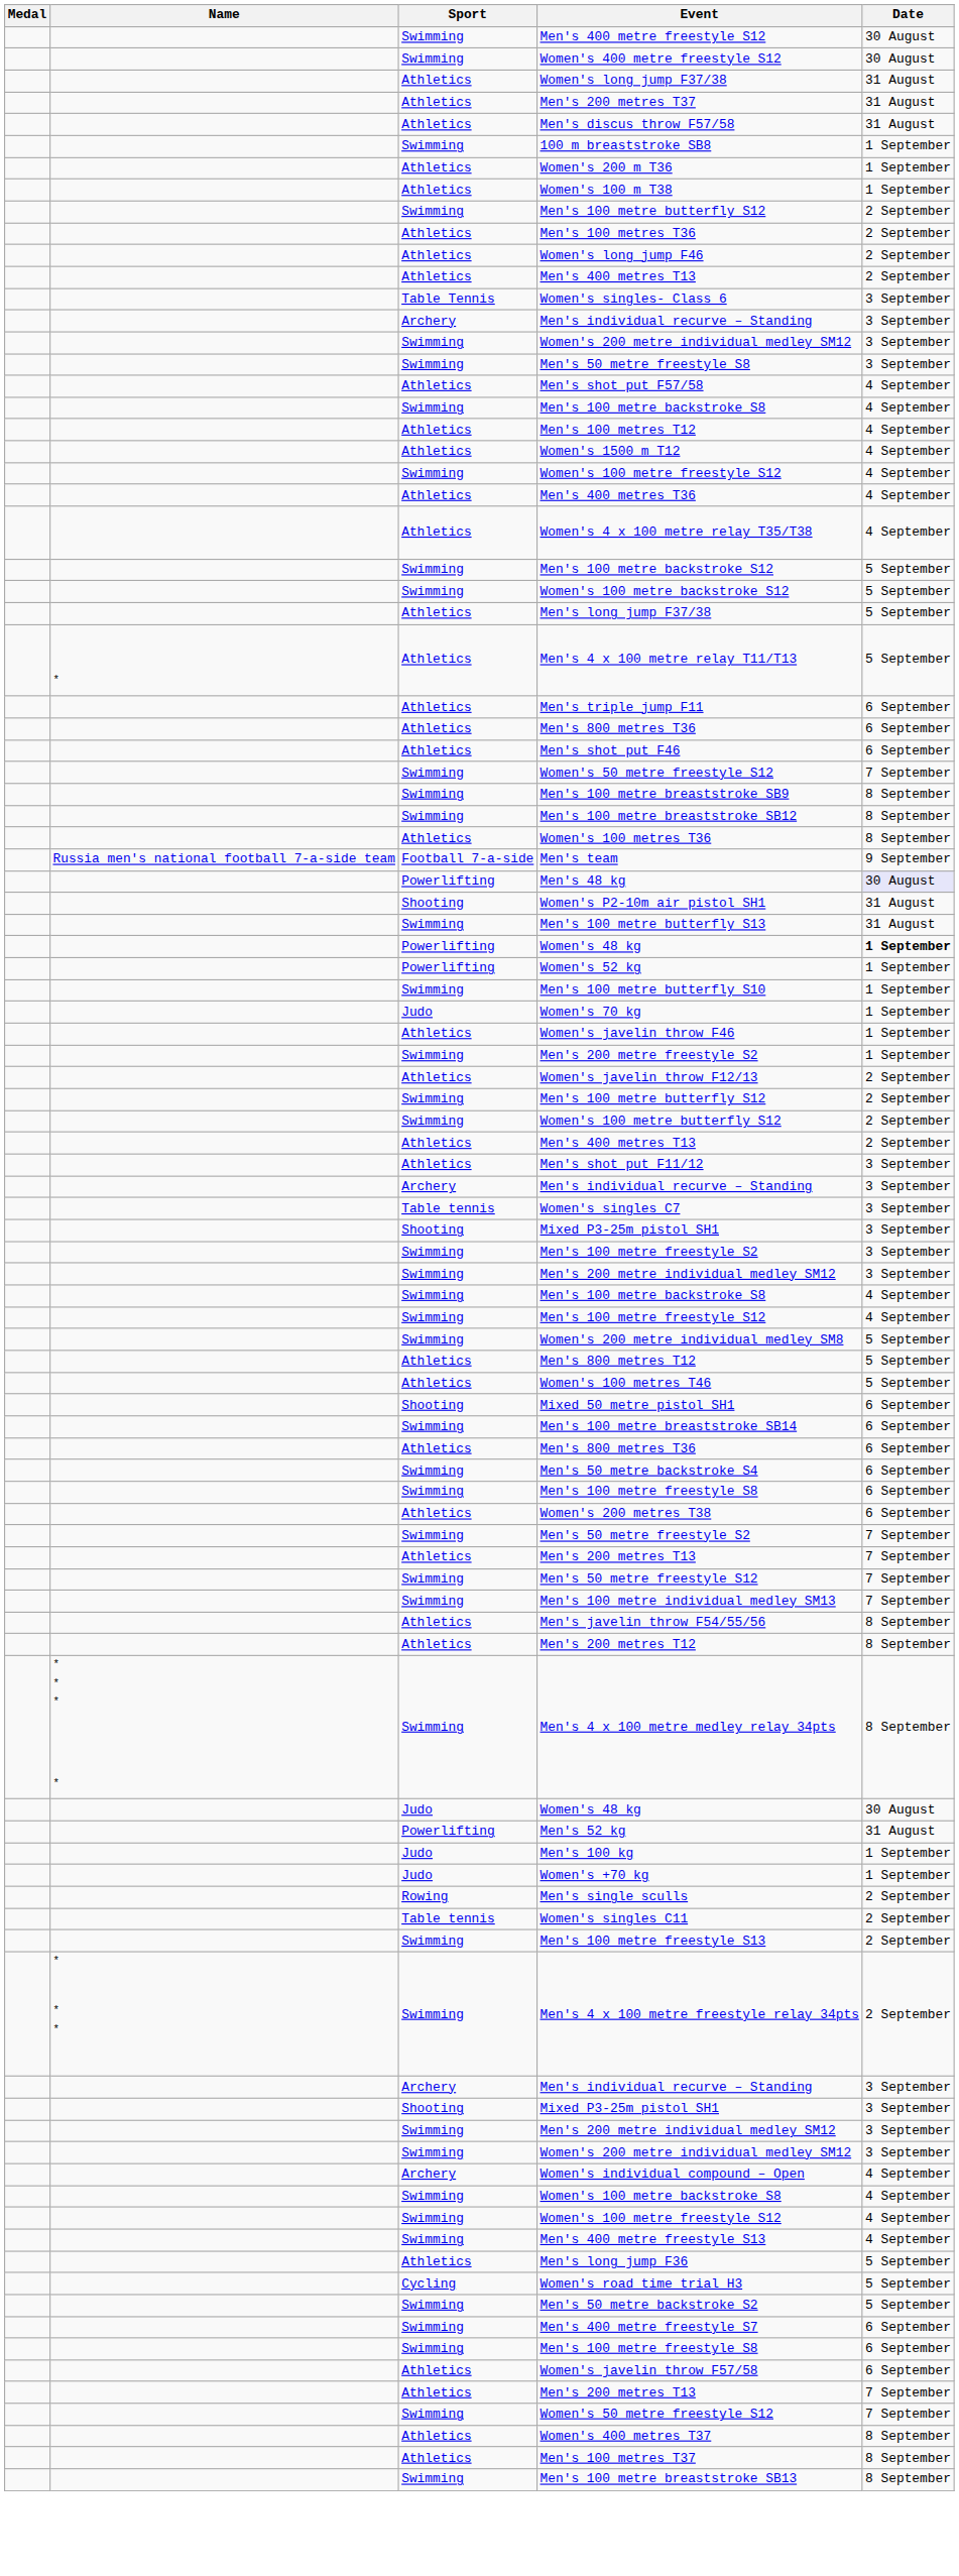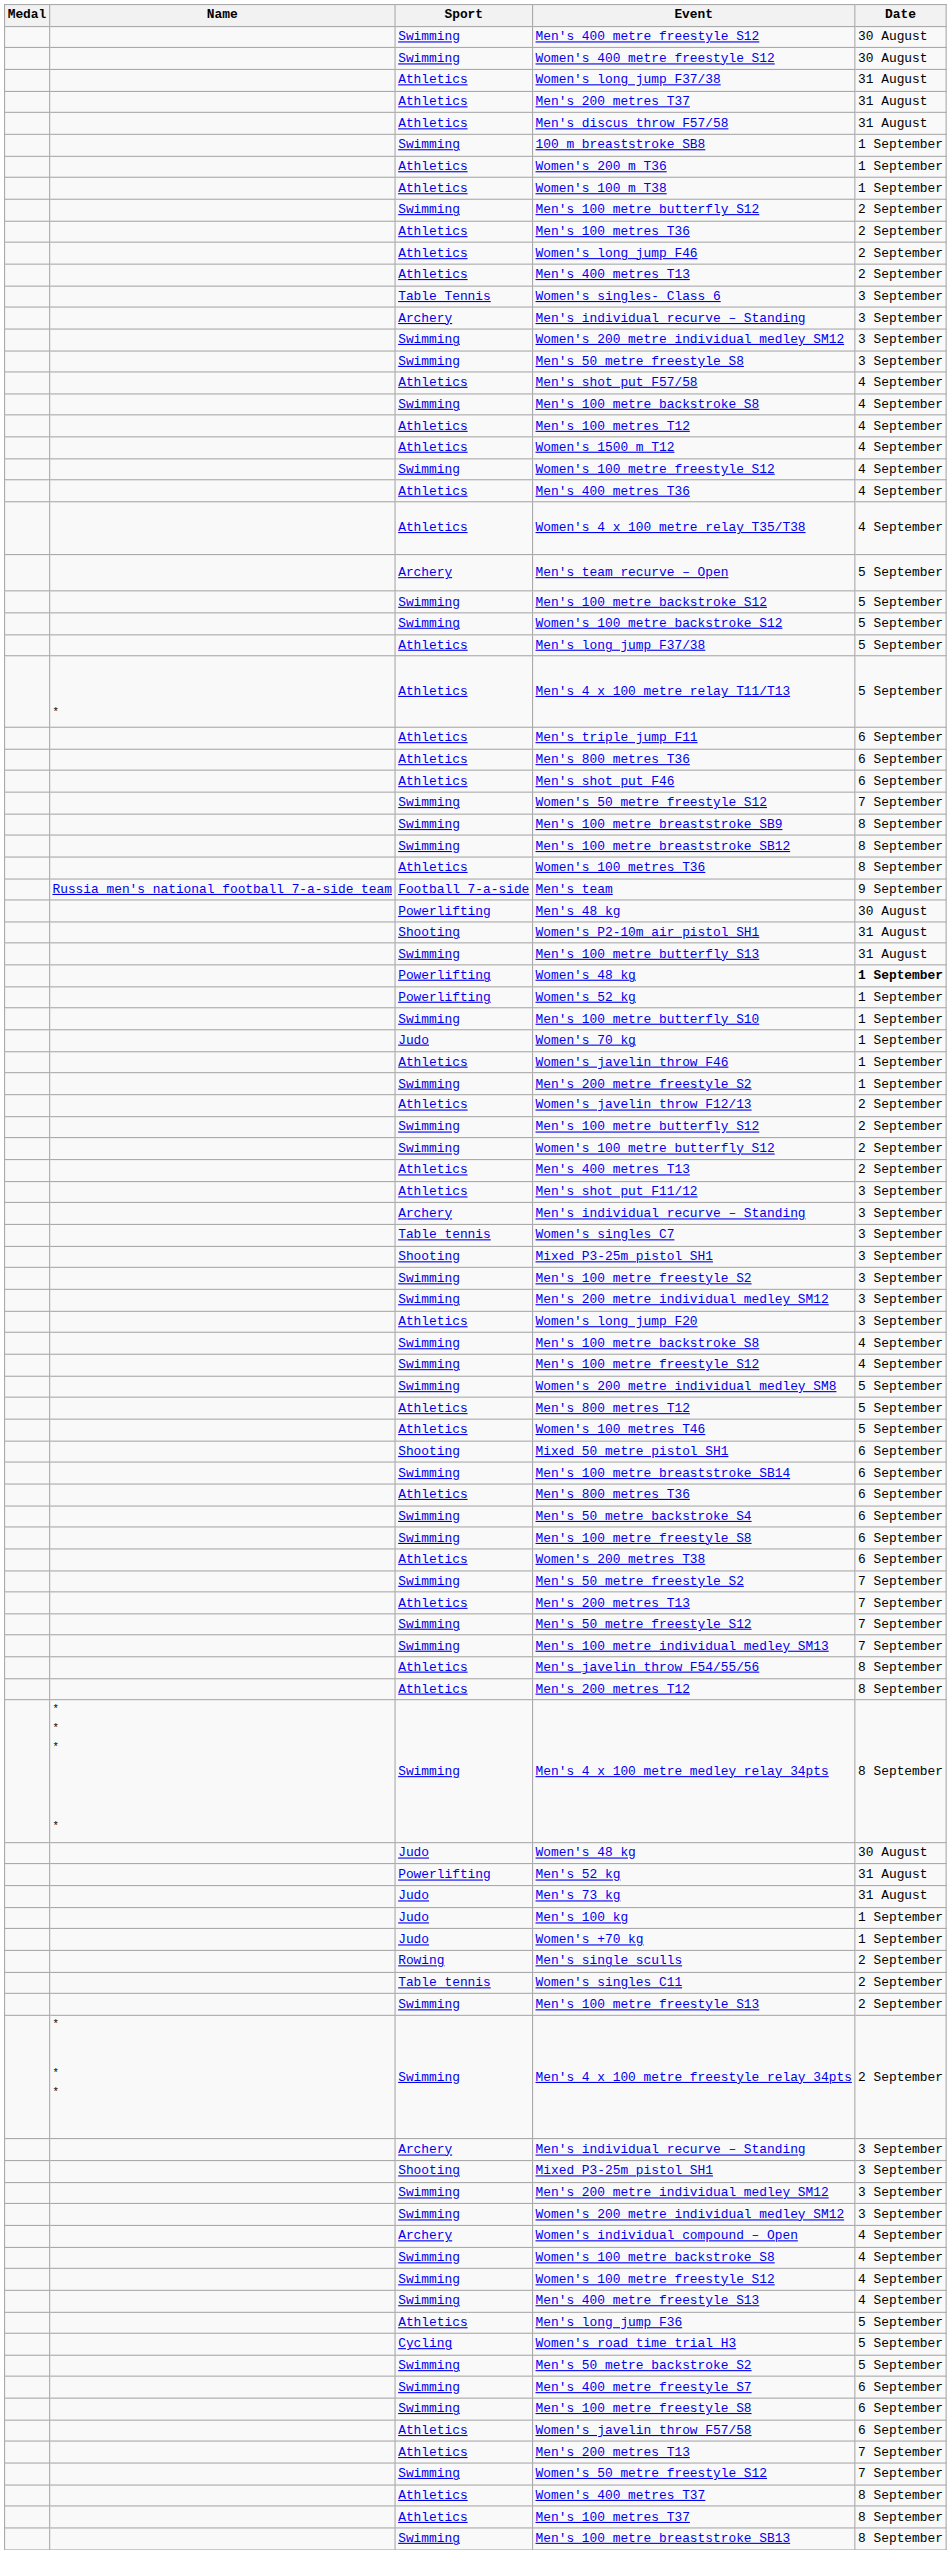+ row: Archery | Men's team recurve – Open | 5 September
Men's 48 kg | Date: lavender background -> no background
+ row: Athletics | Women's long jump F20 | 3 September
+ row: Judo | Men's 73 kg | 31 August
